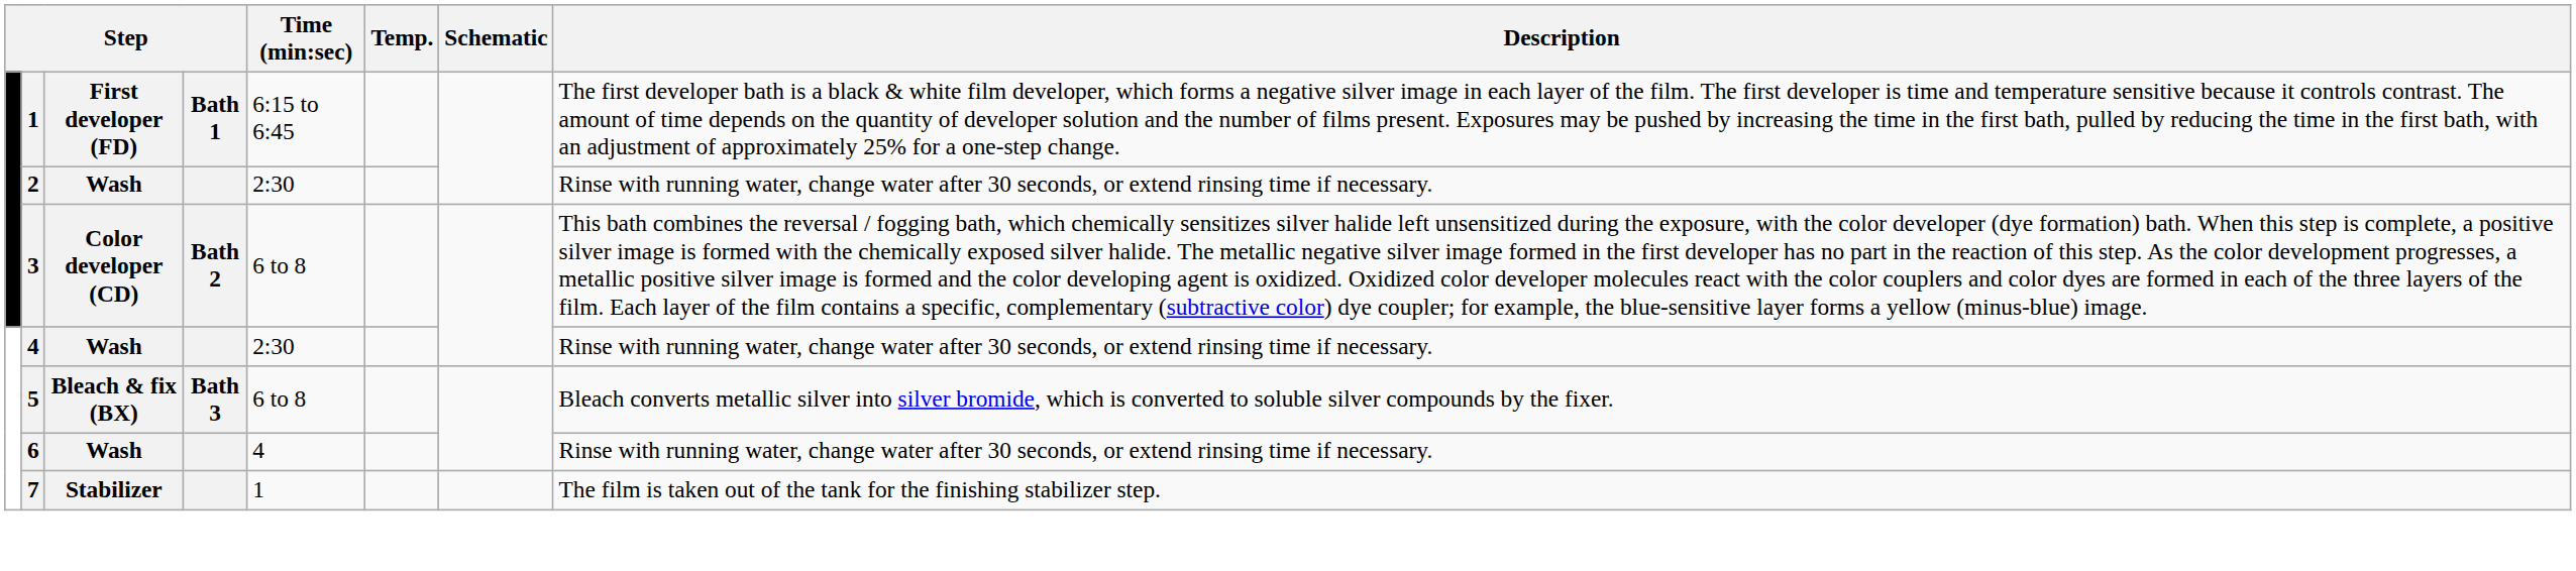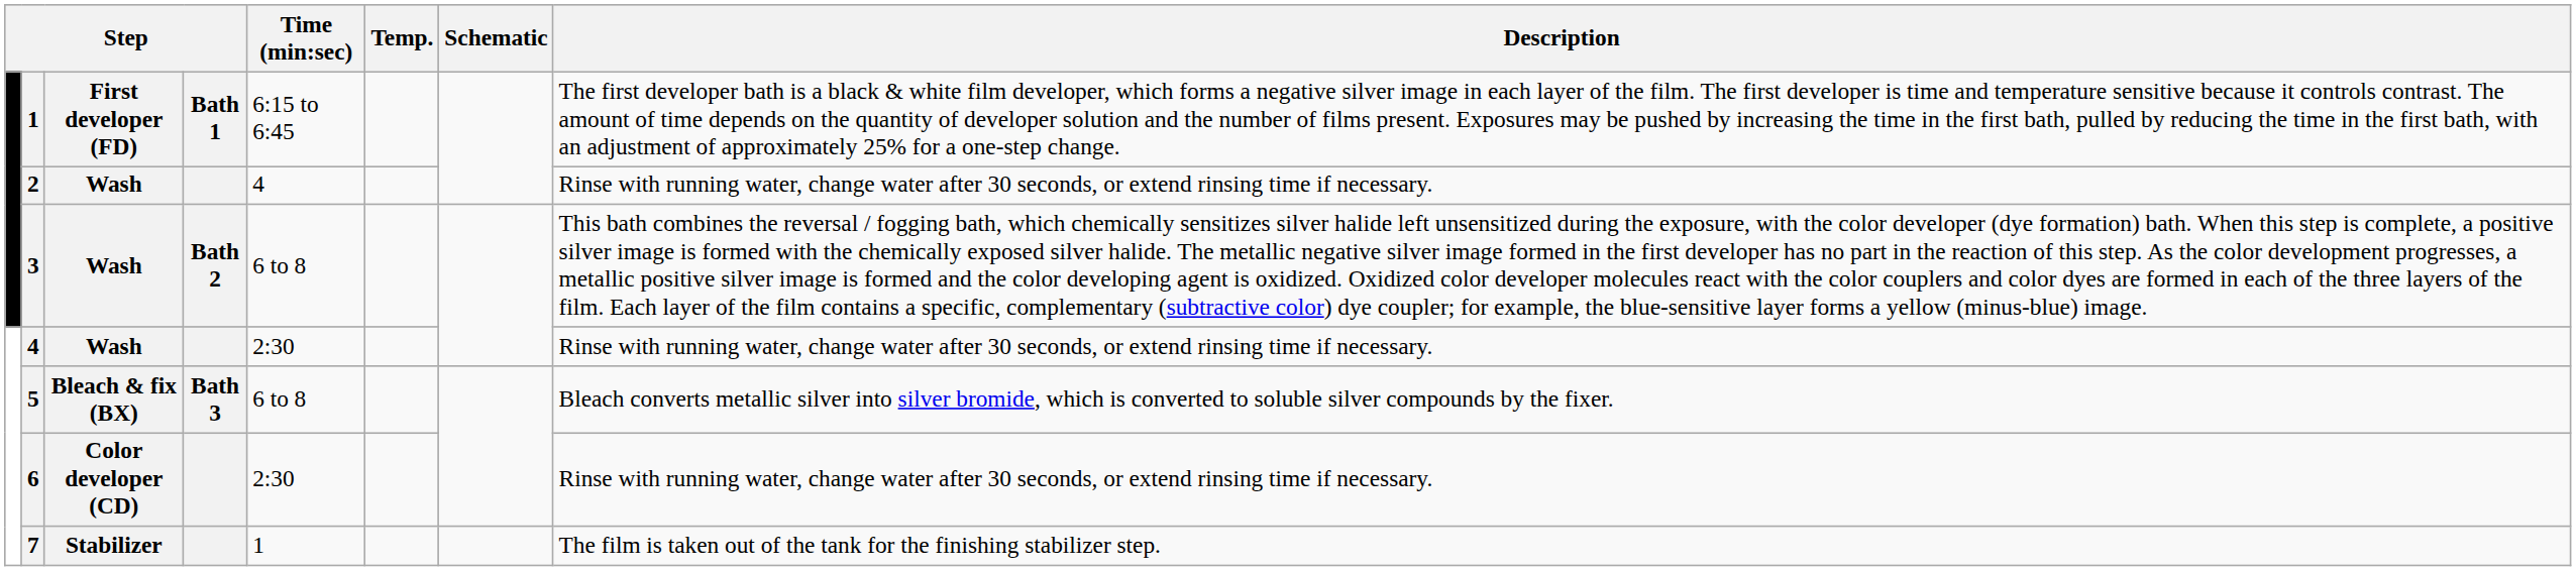2 | Time (min:sec): 2:30 -> 4
3 | column 3: Color developer (CD) -> Wash
6 | column 3: Wash -> Color developer (CD)
6 | Time (min:sec): 4 -> 2:30
